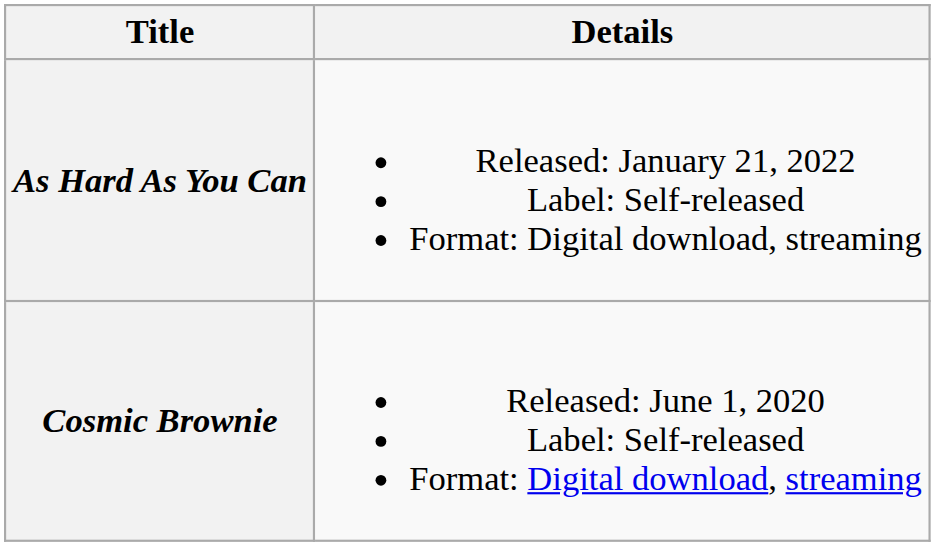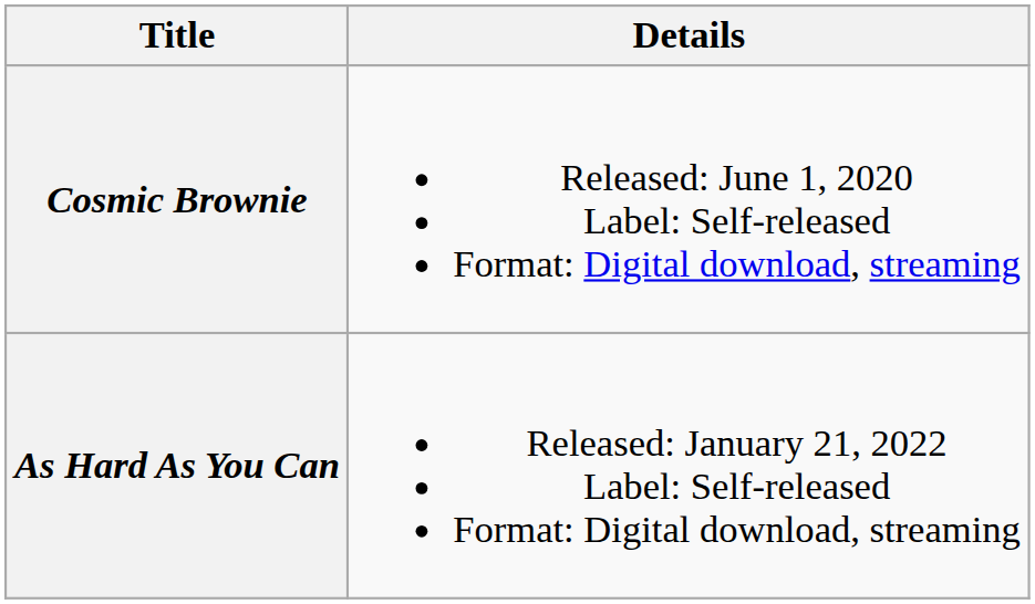rows swapped: Cosmic Brownie <-> As Hard As You Can
